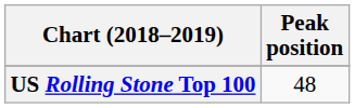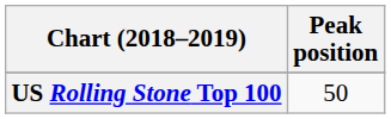US Rolling Stone Top 100 | Peak position: 48 -> 50
